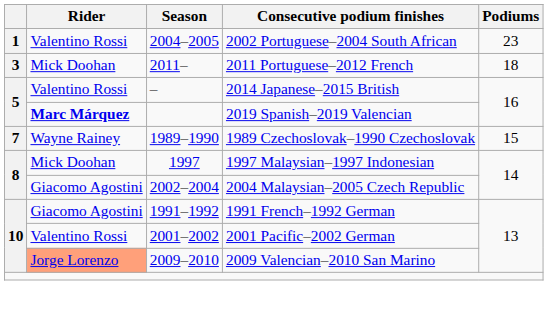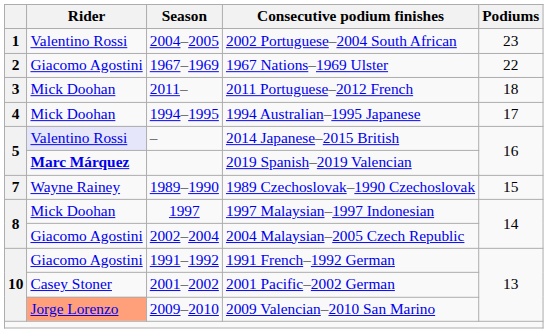+ row: 2 | Giacomo Agostini | 1967–1969 | 1967 Nations–1969 Ulster | 22
+ row: 4 | Mick Doohan | 1994–1995 | 1994 Australian–1995 Japanese | 17
2014 Japanese–2015 British | Rider: no background -> lavender background
2001 Pacific–2002 German | Rider: Valentino Rossi -> Casey Stoner
